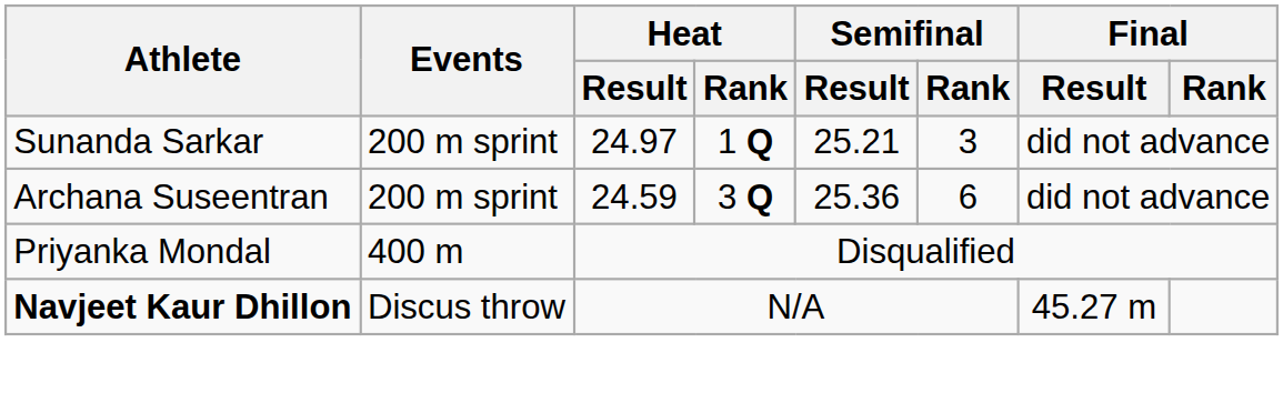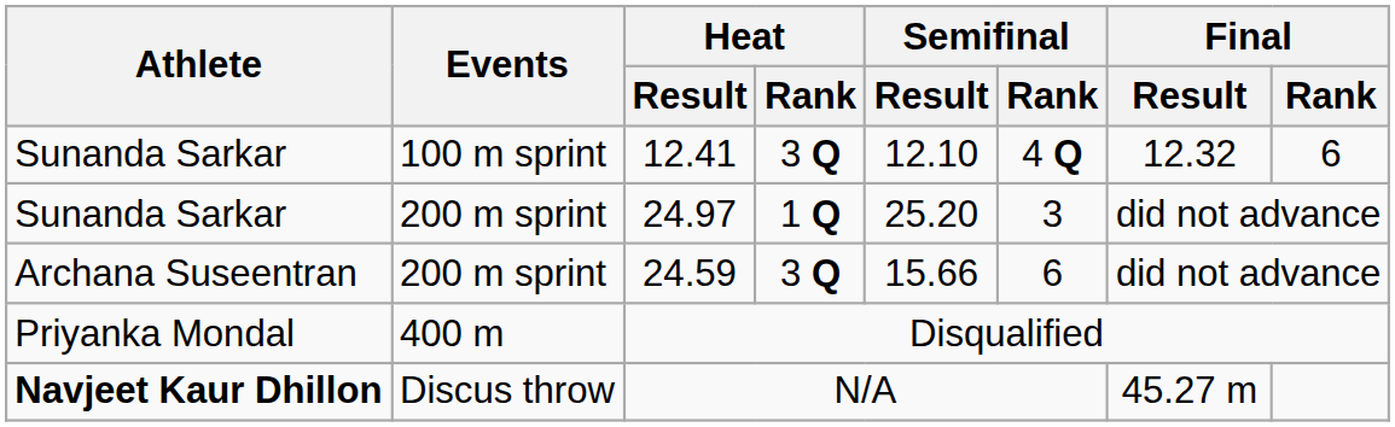+ row: Sunanda Sarkar | 100 m sprint | 12.41 | 3 Q | 12.10 | 4 Q | 12.32 | 6
24.97 | Semifinal / Result: 25.21 -> 25.20
24.59 | Semifinal / Result: 25.36 -> 15.66
